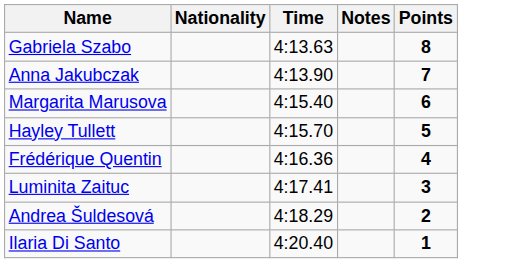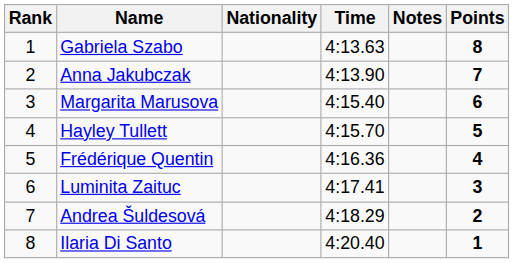+ column: Rank | 1 | 2 | 3 | 4 | 5 | 6 | 7 | 8
